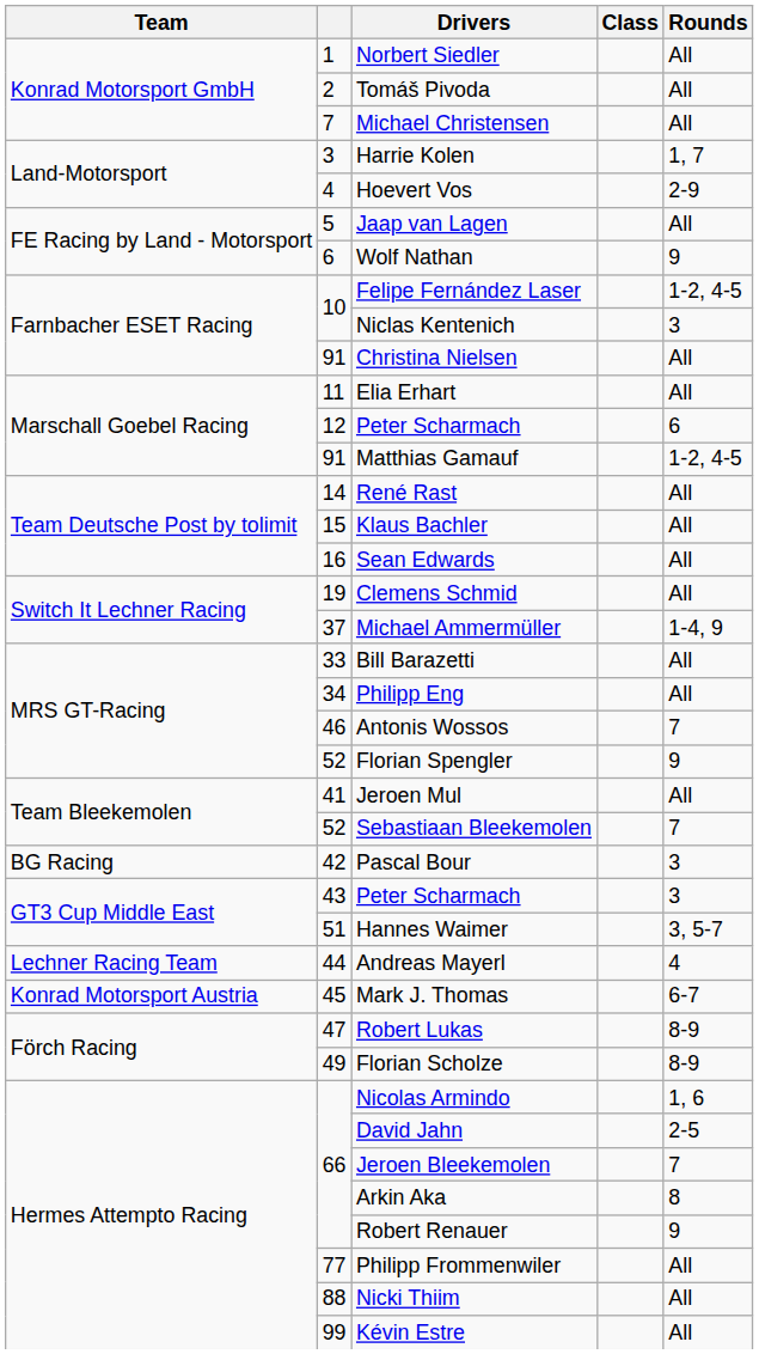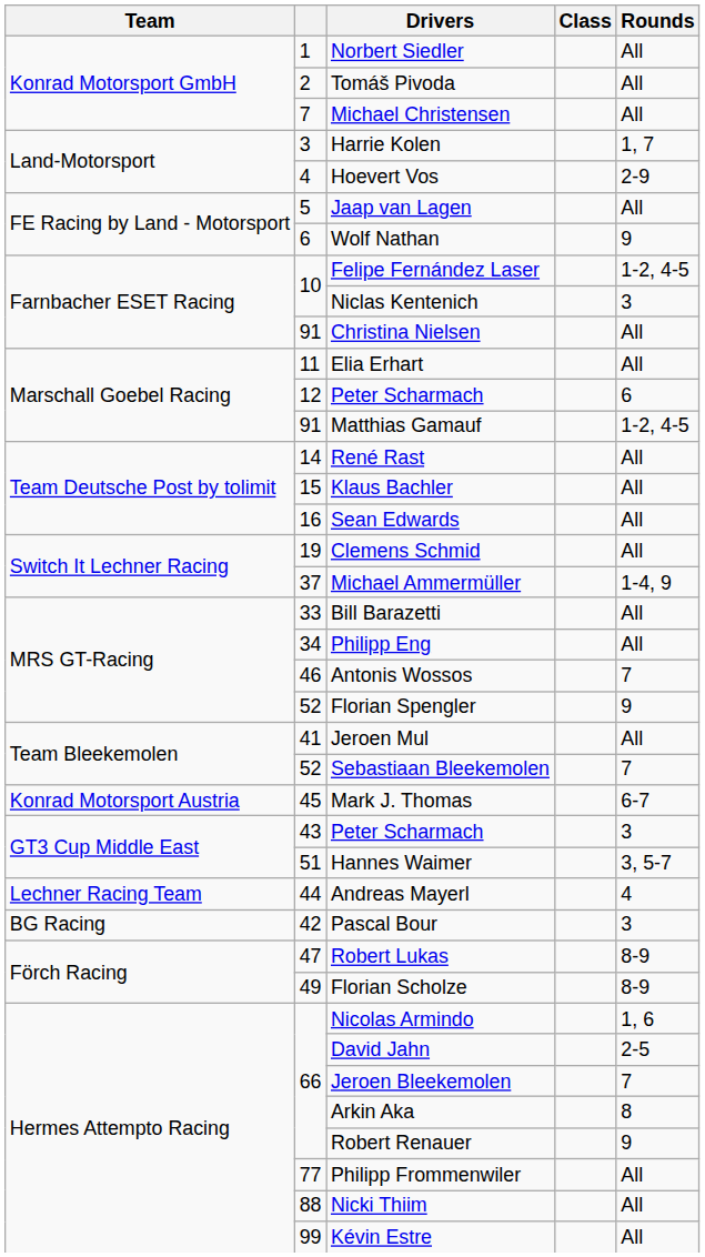rows swapped: Pascal Bour <-> Mark J. Thomas
